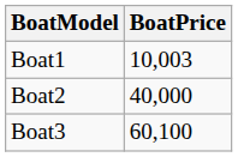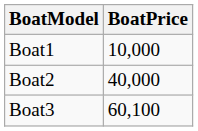Boat1 | BoatPrice: 10,003 -> 10,000
